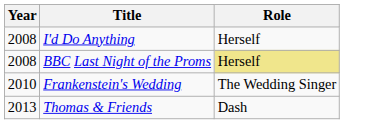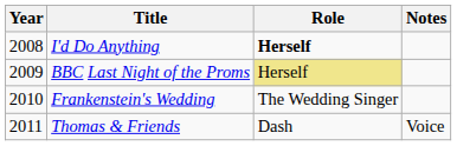+ column: Notes | Voice
I'd Do Anything | Role: normal -> bold
BBC Last Night of the Proms | Year: 2008 -> 2009
Thomas & Friends | Year: 2013 -> 2011
